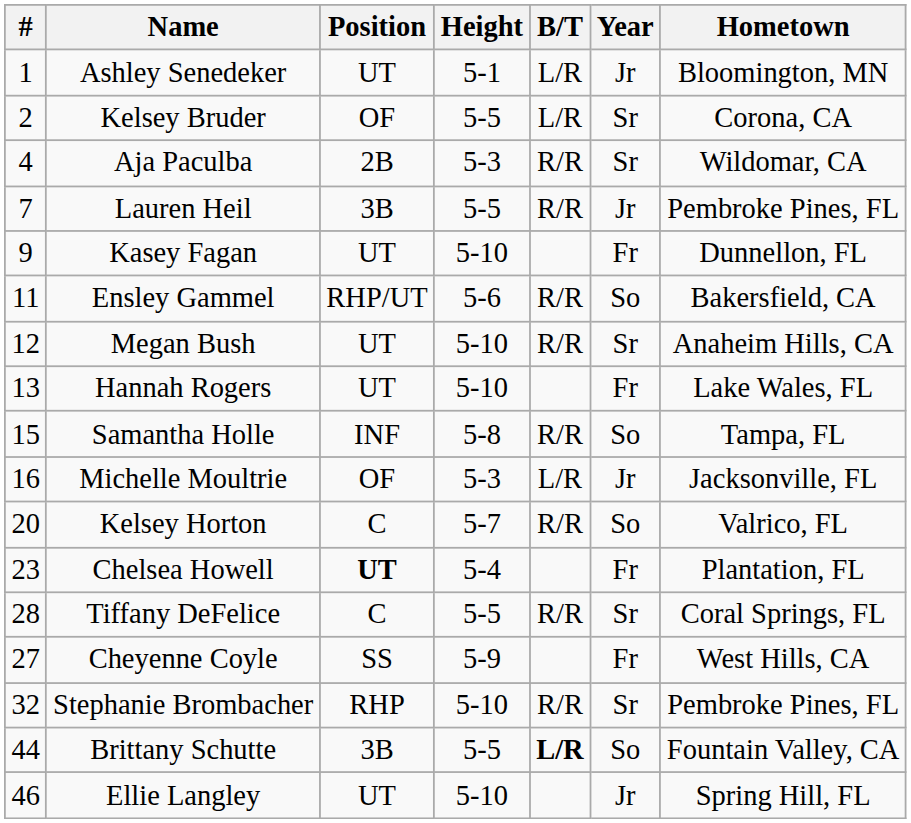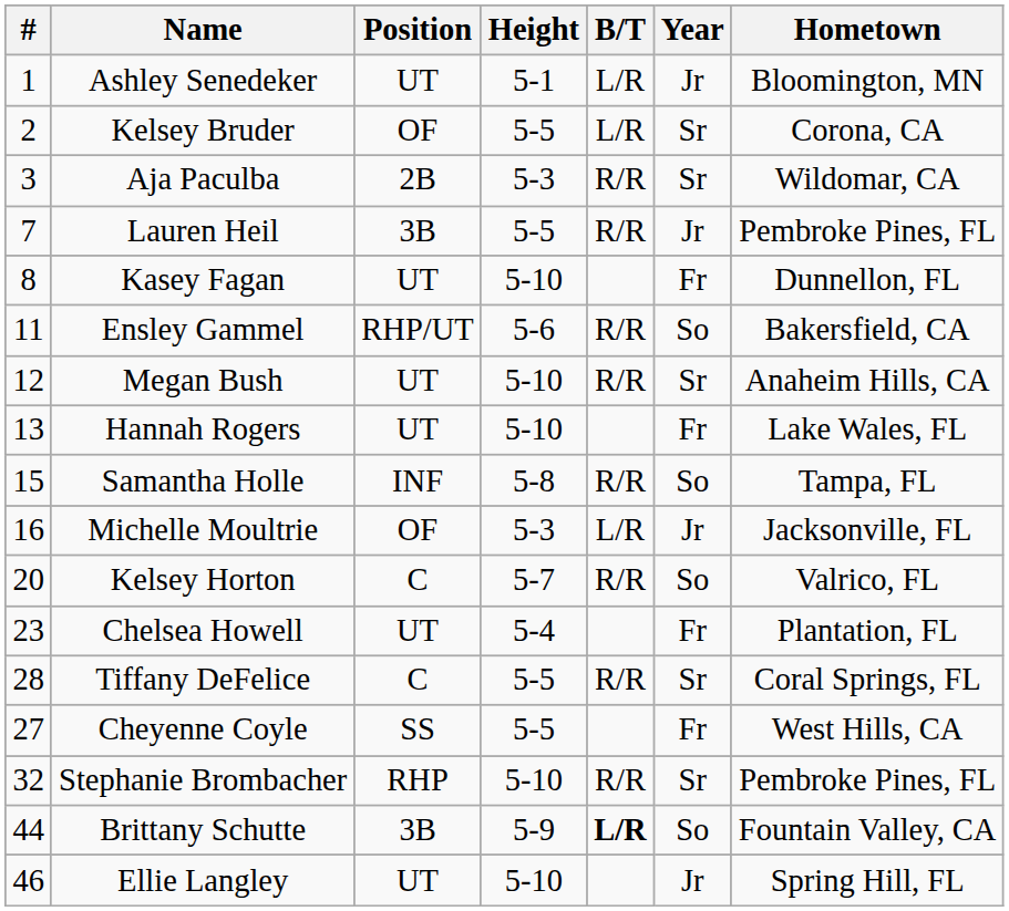Aja Paculba | #: 4 -> 3
Kasey Fagan | #: 9 -> 8
Chelsea Howell | Position: bold -> normal
Cheyenne Coyle | Height: 5-9 -> 5-5
Brittany Schutte | Height: 5-5 -> 5-9
